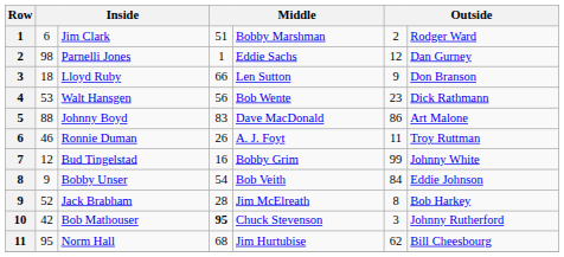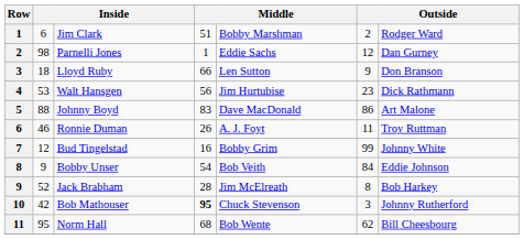Walt Hansgen | column 5: Bob Wente -> Jim Hurtubise
Norm Hall | column 5: Jim Hurtubise -> Bob Wente
